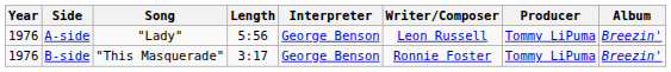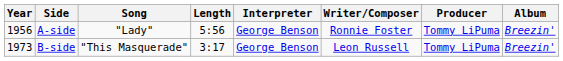A-side | Year: 1976 -> 1956
A-side | Writer/Composer: Leon Russell -> Ronnie Foster
B-side | Year: 1976 -> 1973
B-side | Writer/Composer: Ronnie Foster -> Leon Russell
